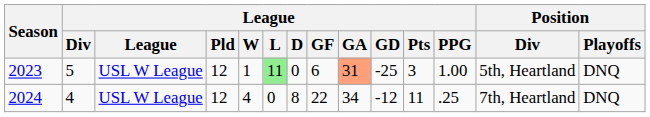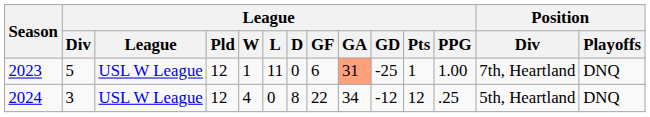2023 | League / L: lightgreen background -> no background
2023 | League / Pts: 3 -> 1
2023 | Position / Div: 5th, Heartland -> 7th, Heartland
2024 | League / Div: 4 -> 3
2024 | League / Pts: 11 -> 12
2024 | Position / Div: 7th, Heartland -> 5th, Heartland
